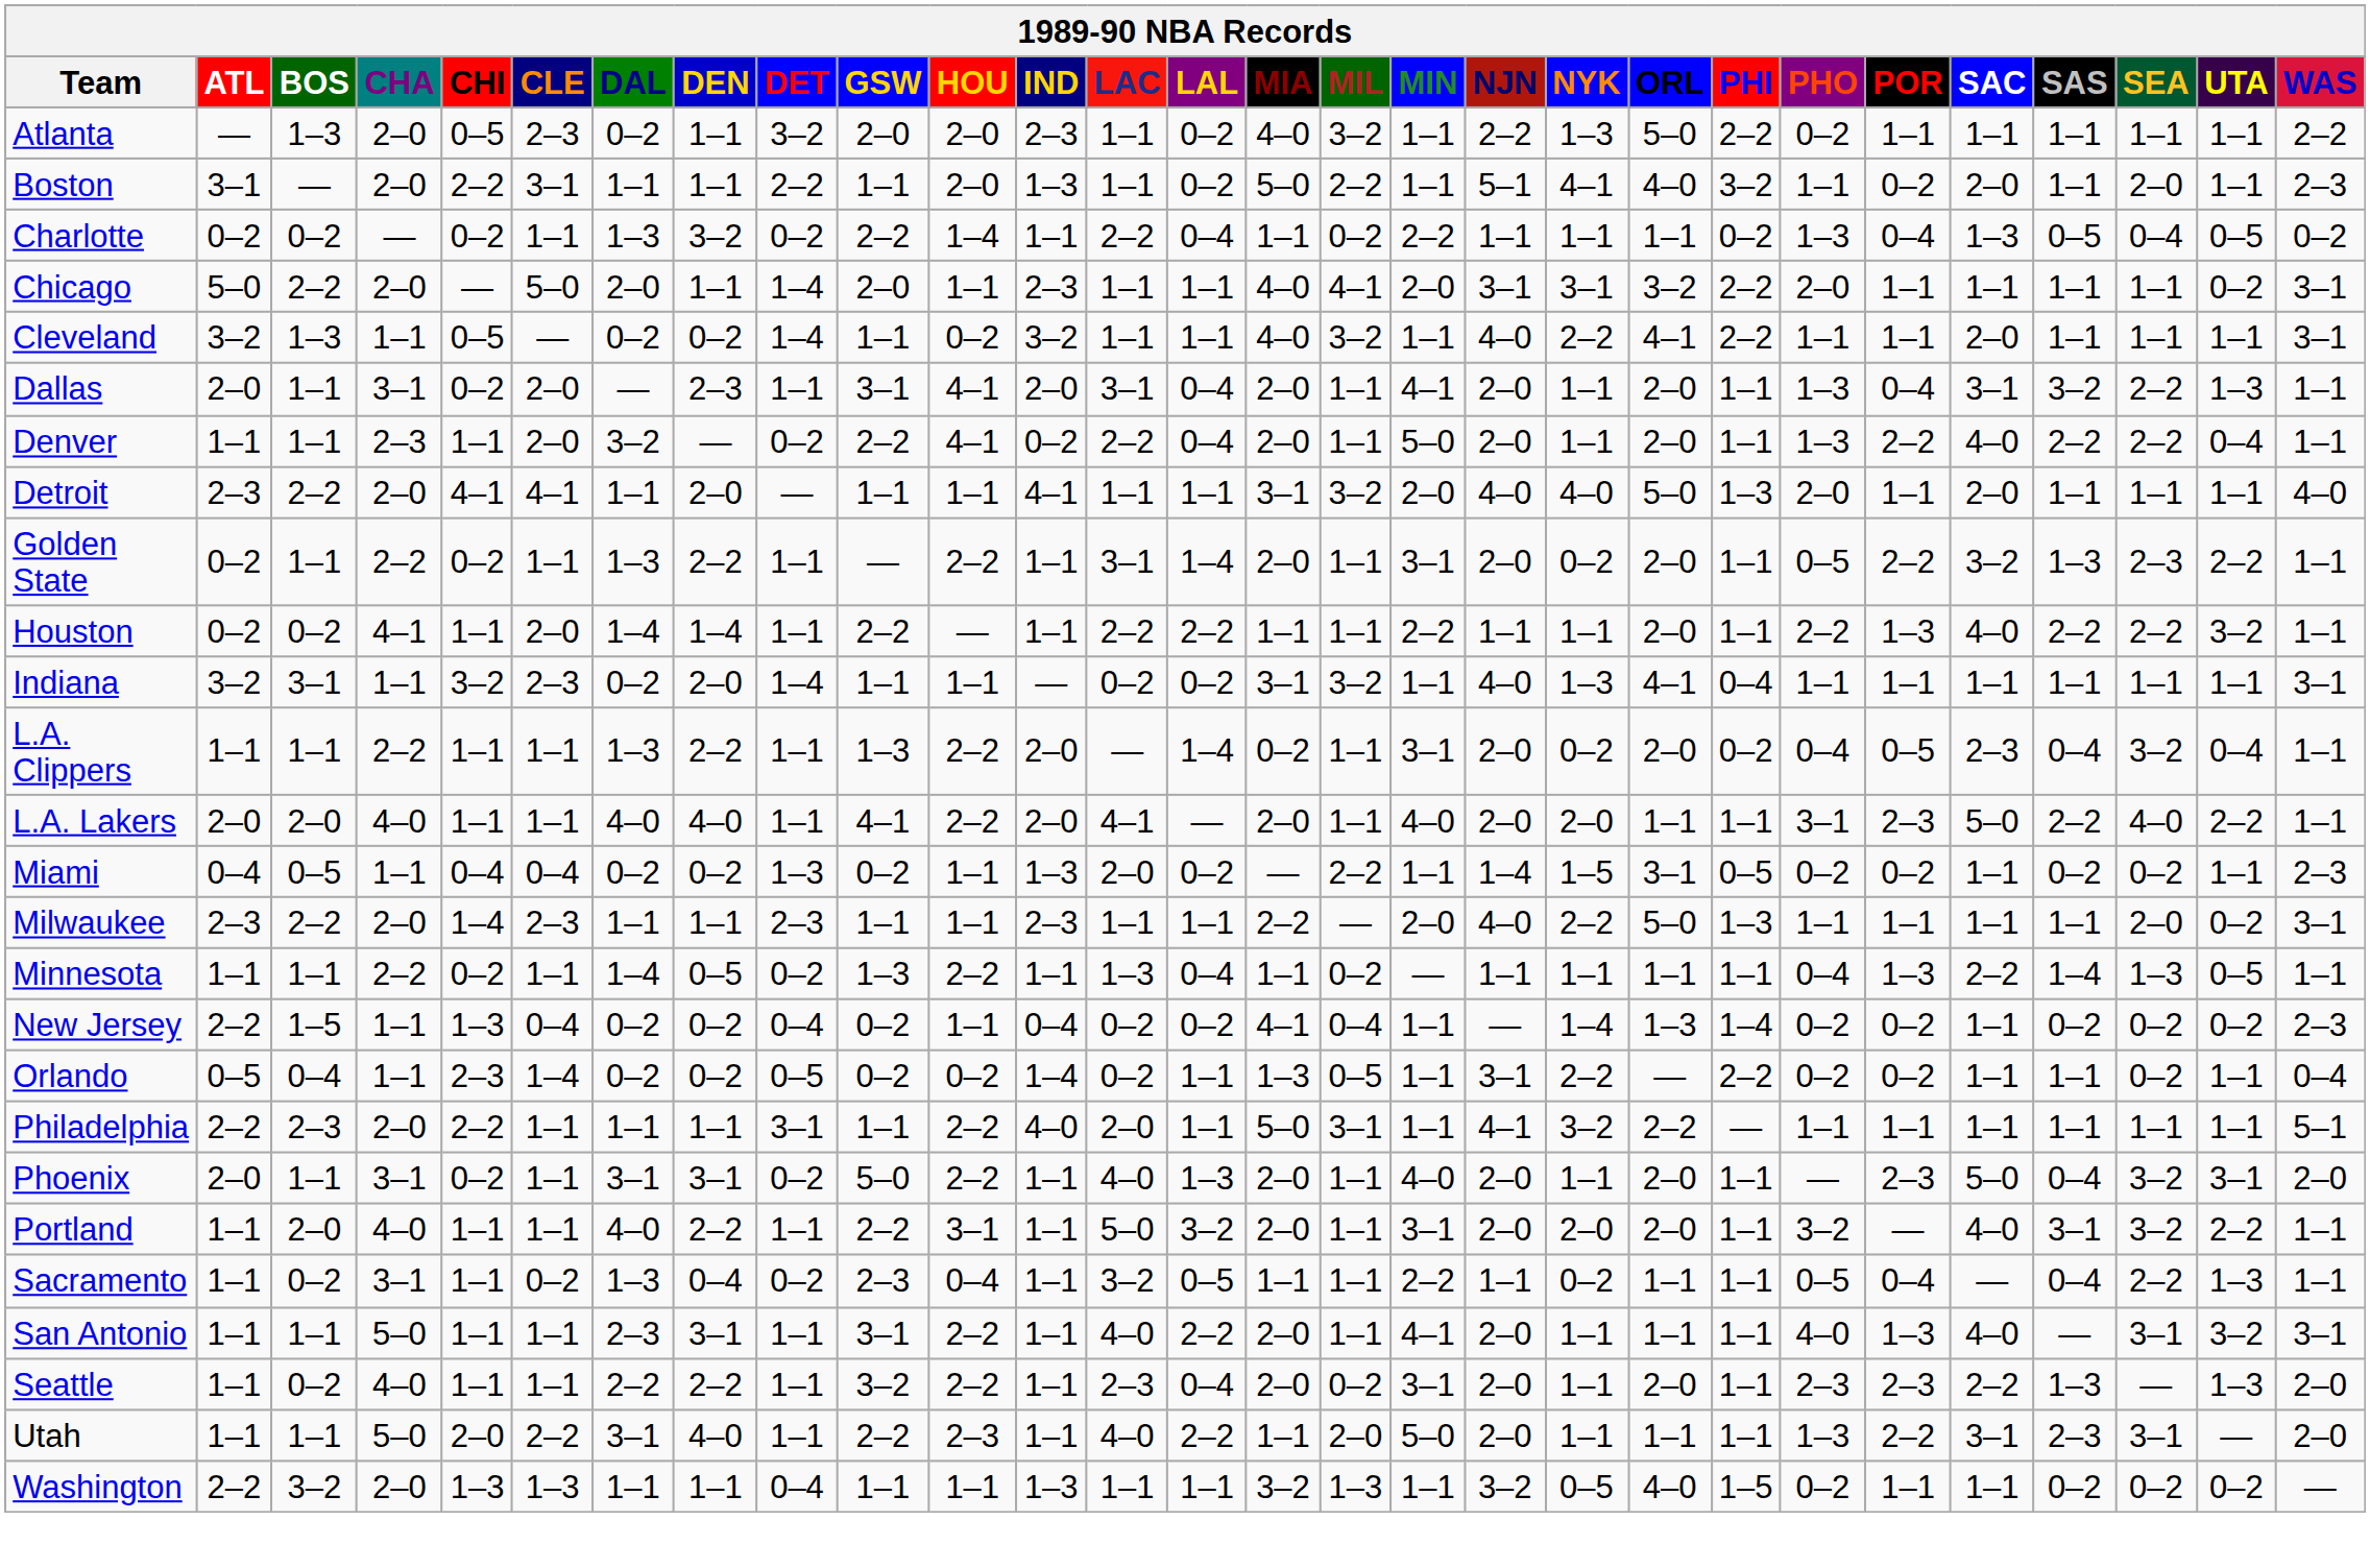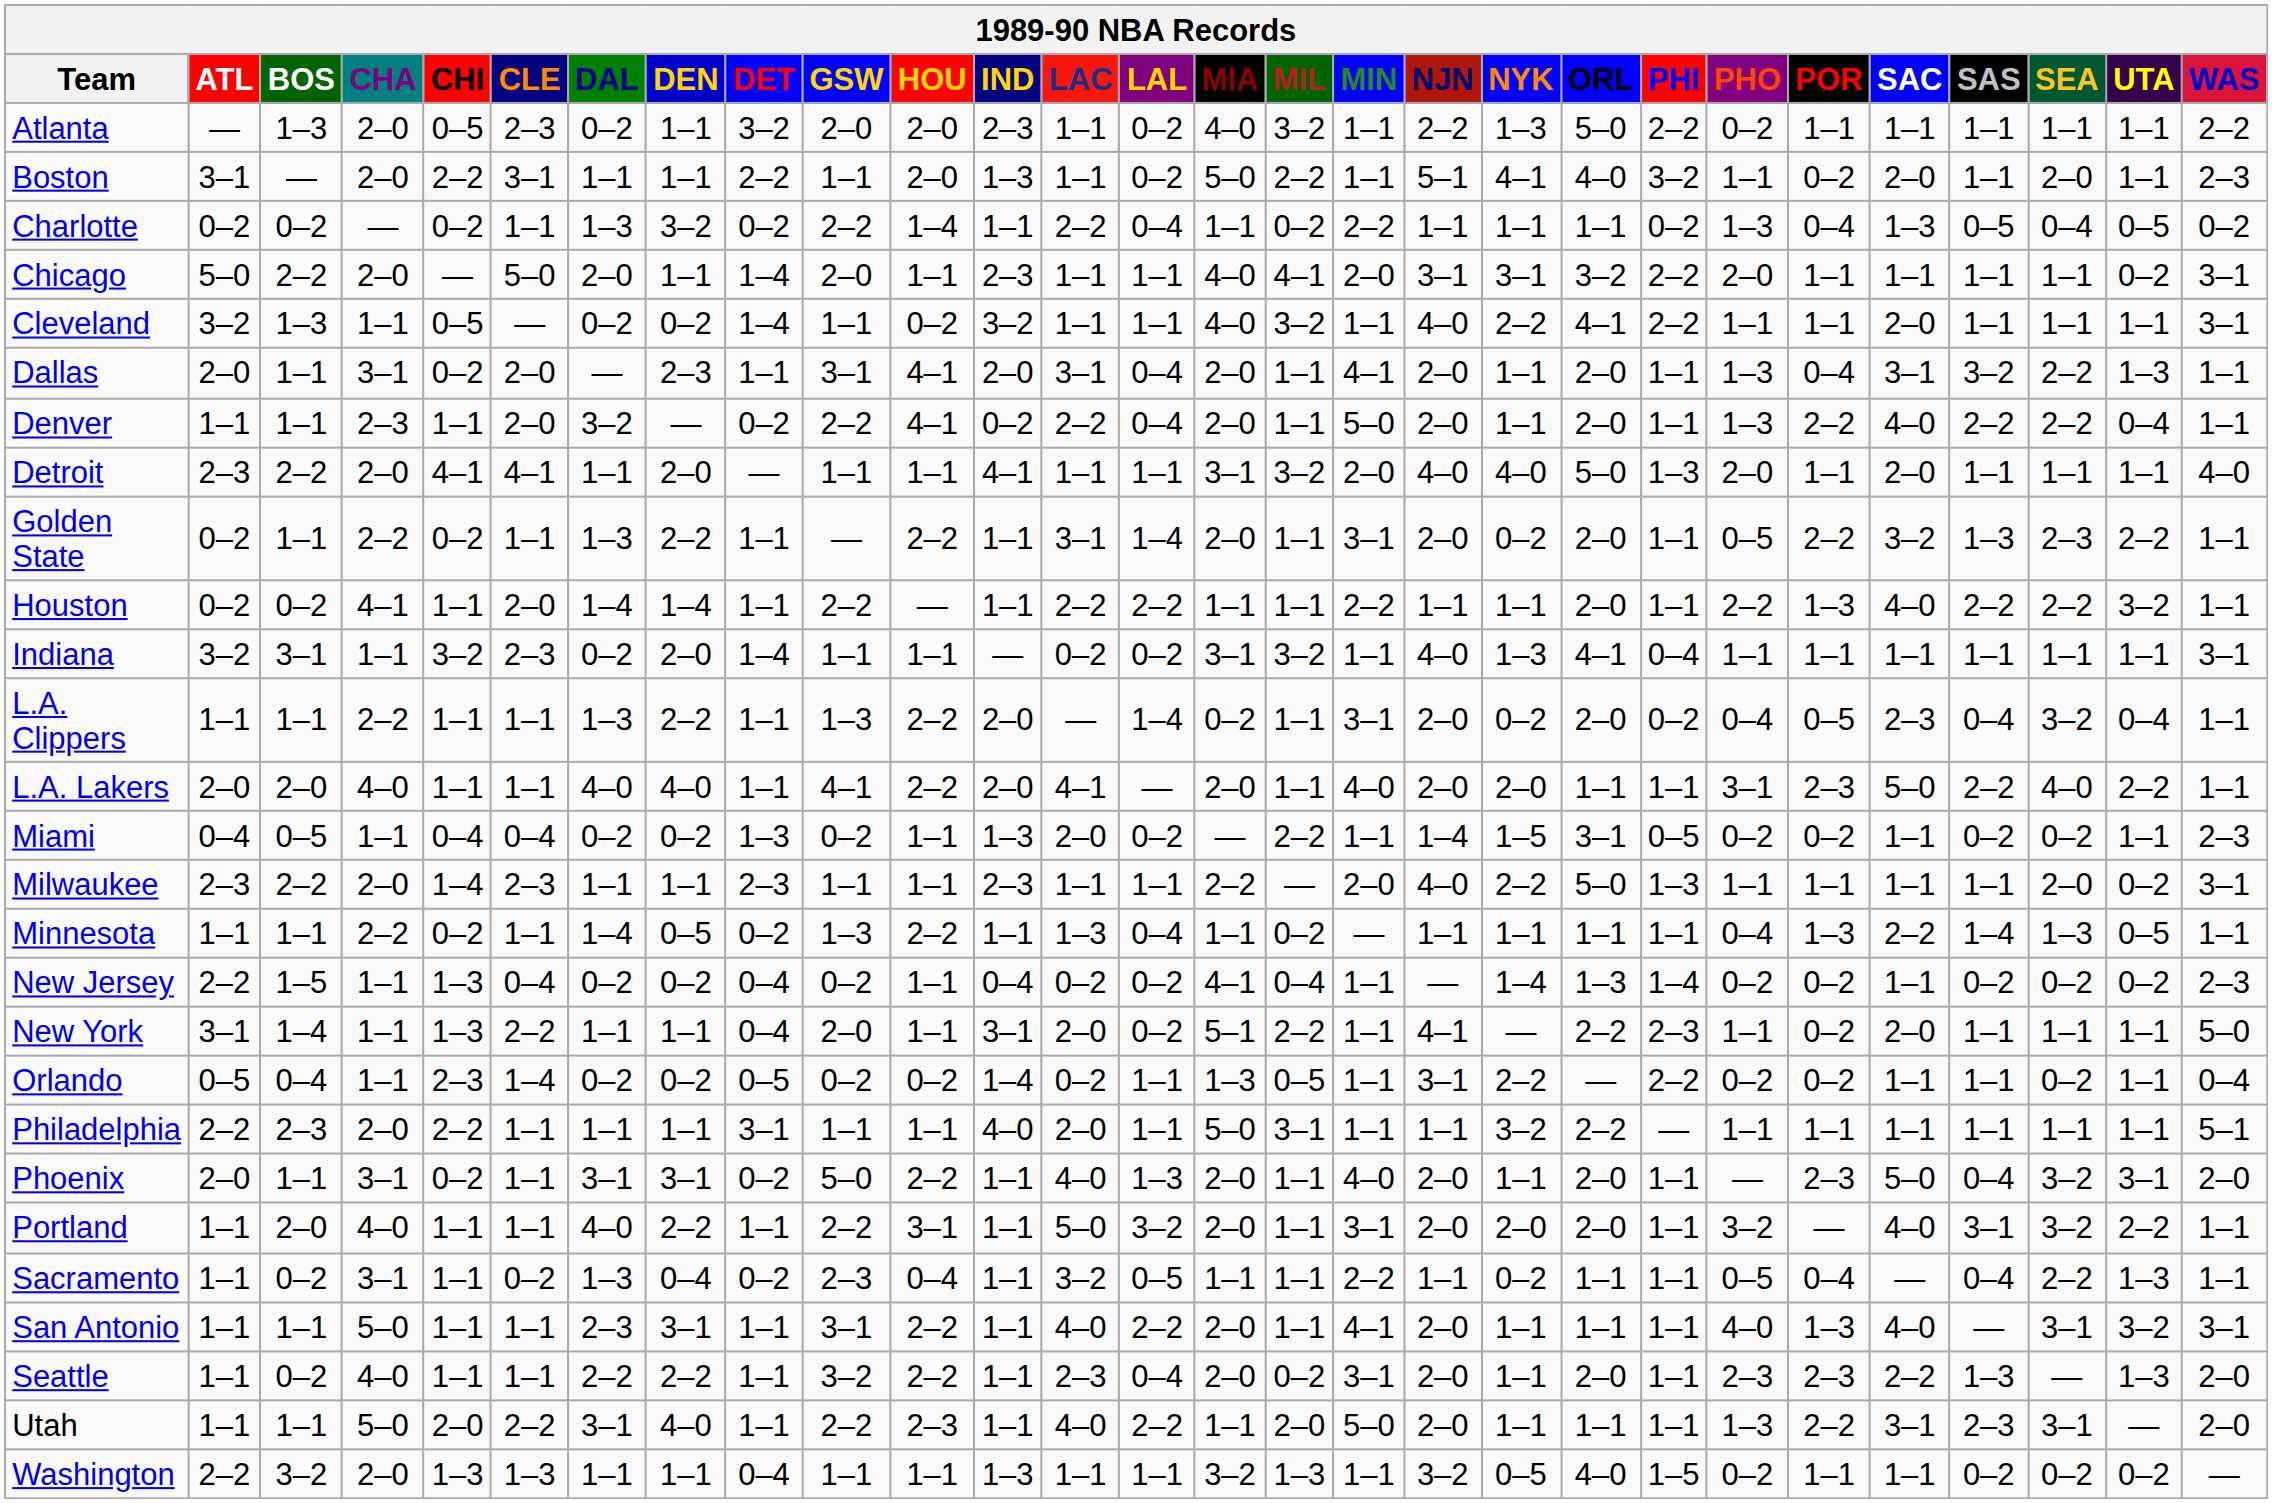+ row: New York | 3–1 | 1–4 | 1–1 | 1–3 | 2–2 | 1–1 | 1–1 | 0–4 | 2–0 | 1–1 | 3–1 | 2–0 | 0–2 | 5–1 | 2–2 | 1–1 | 4–1 | — | 2–2 | 2–3 | 1–1 | 0–2 | 2–0 | 1–1 | 1–1 | 1–1 | 5–0
Philadelphia | HOU: 2–2 -> 1–1
Philadelphia | NJN: 4–1 -> 1–1
